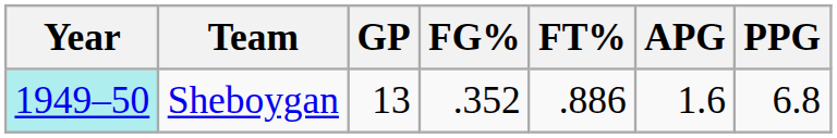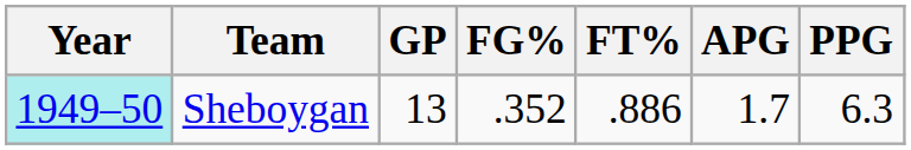Sheboygan | APG: 1.6 -> 1.7
Sheboygan | PPG: 6.8 -> 6.3
